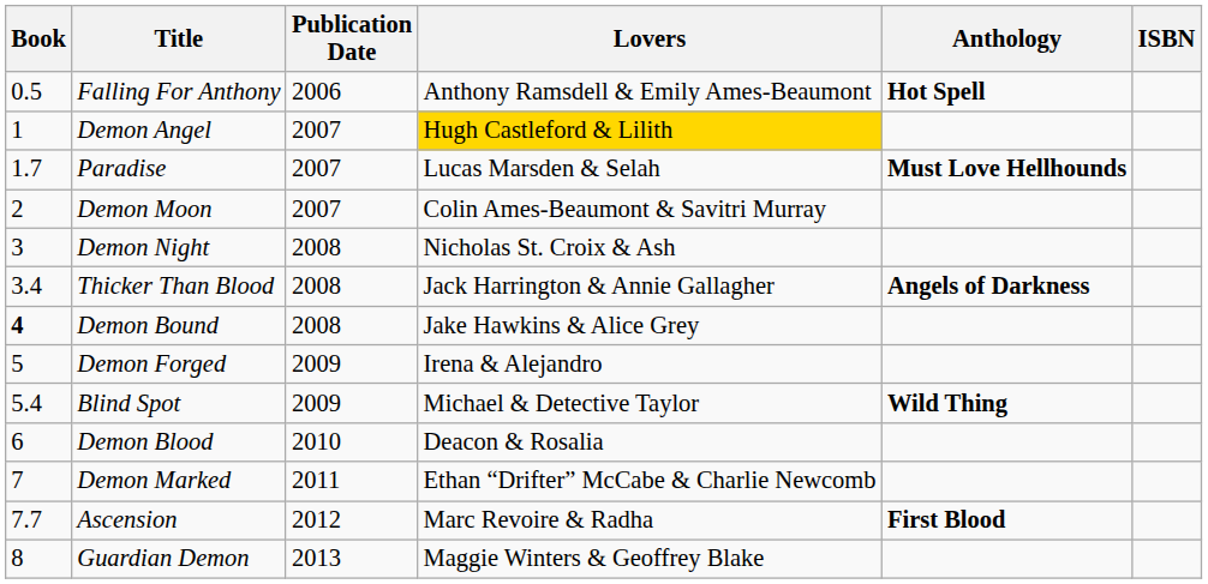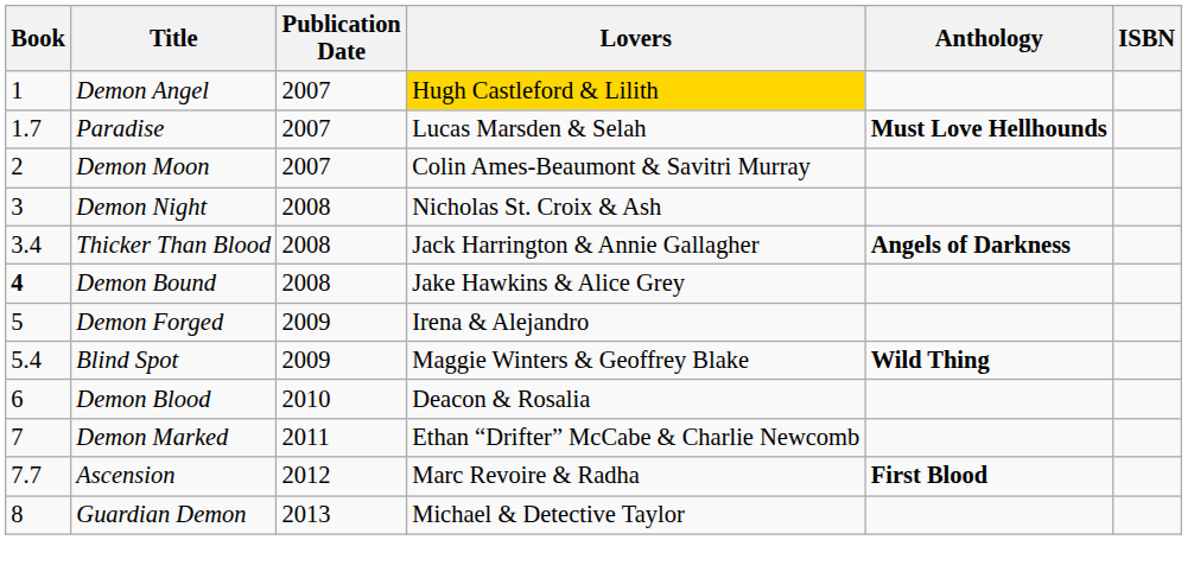- row: 0.5 | Falling For Anthony | 2006 | Anthony Ramsdell & Emily Ames-Beaumont | Hot Spell
Blind Spot | Lovers: Michael & Detective Taylor -> Maggie Winters & Geoffrey Blake
Guardian Demon | Lovers: Maggie Winters & Geoffrey Blake -> Michael & Detective Taylor
